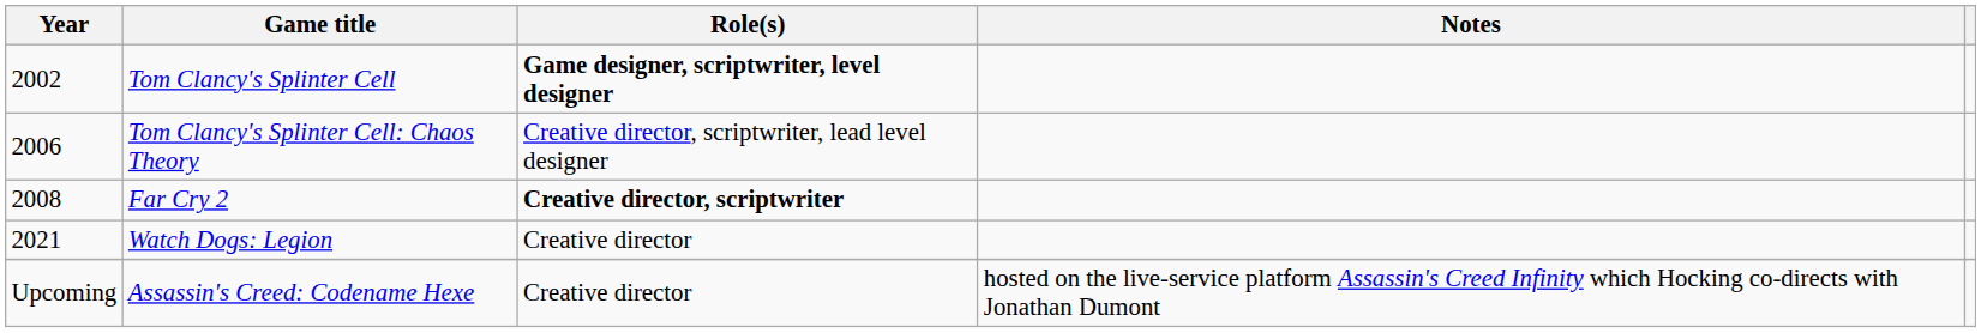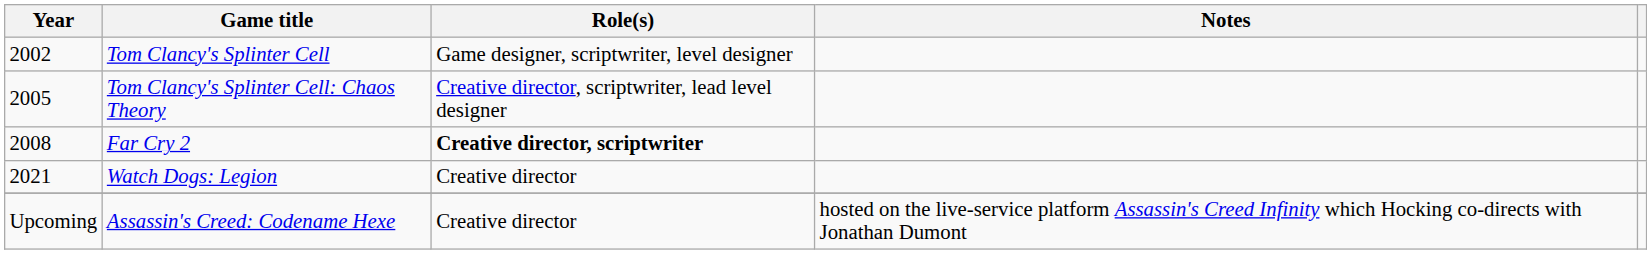Tom Clancy's Splinter Cell | Role(s): bold -> normal
Tom Clancy's Splinter Cell: Chaos Theory | Year: 2006 -> 2005
